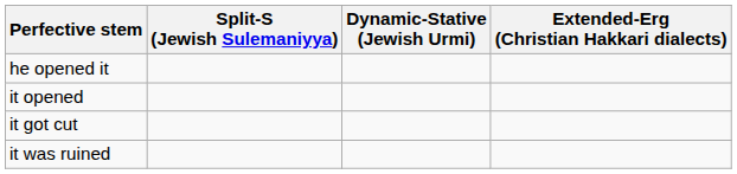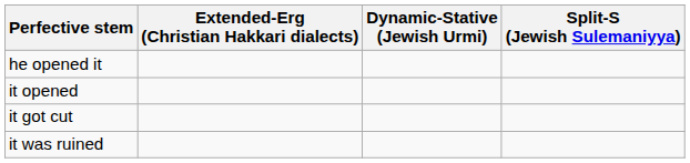columns swapped: Split-S (Jewish Sulemaniyya) <-> Extended-Erg (Christian Hakkari dialects)
